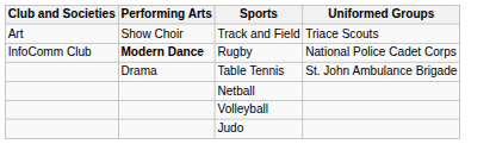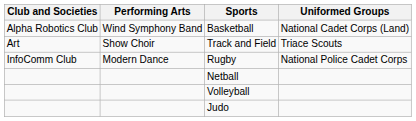+ row: Alpha Robotics Club | Wind Symphony Band | Basketball | National Cadet Corps (Land)
Rugby | Performing Arts: bold -> normal
- row: Drama | Table Tennis | St. John Ambulance Brigade
